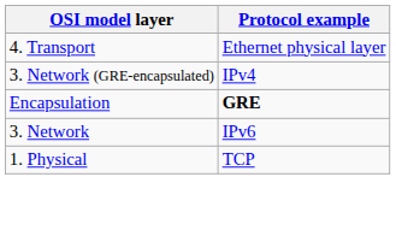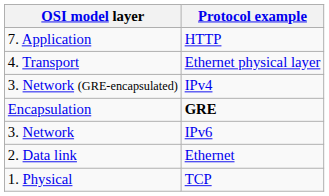+ row: 7. Application | HTTP
+ row: 2. Data link | Ethernet
